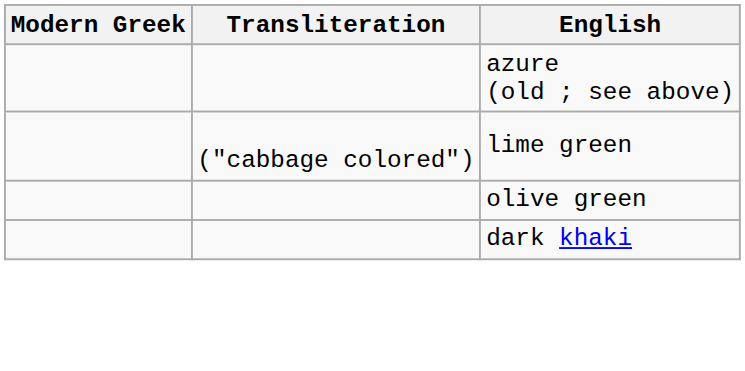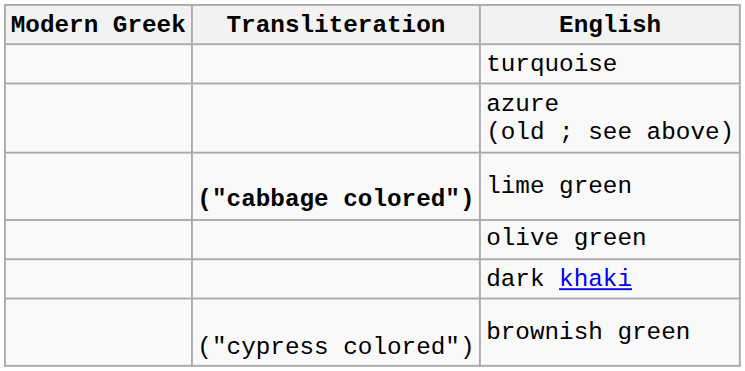+ row: turquoise
lime green | Transliteration: normal -> bold
+ row: ("cypress colored") | brownish green
